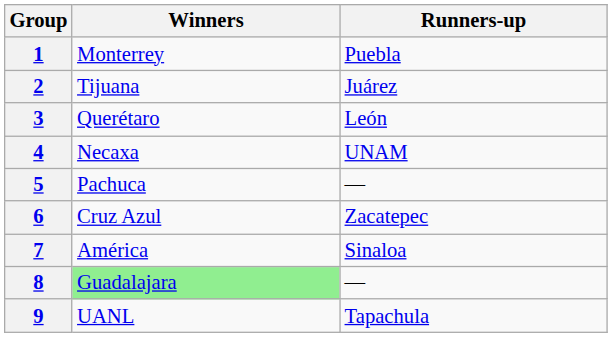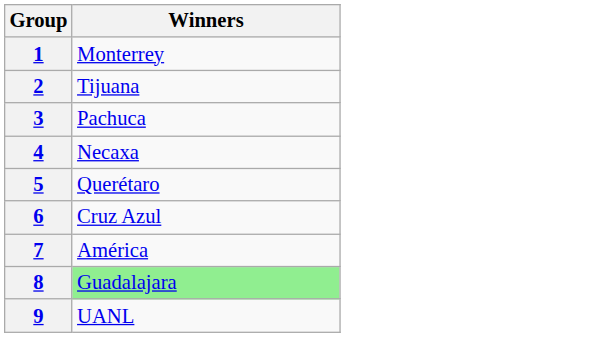- column: Runners-up | Puebla | Juárez | León | UNAM | — | Zacatepec | Sinaloa | — | Tapachula
3 | Winners: Querétaro -> Pachuca
5 | Winners: Pachuca -> Querétaro
